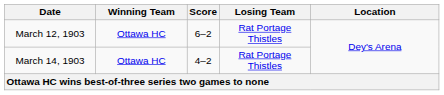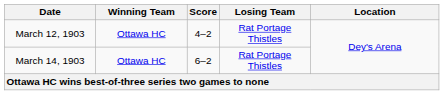March 12, 1903 | Score: 6–2 -> 4–2
March 14, 1903 | Score: 4–2 -> 6–2
